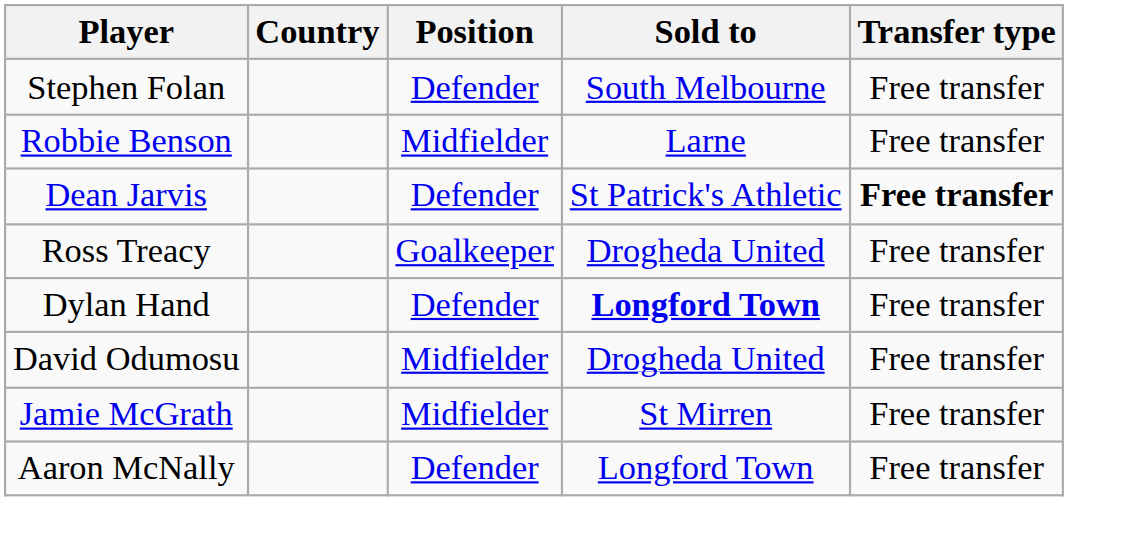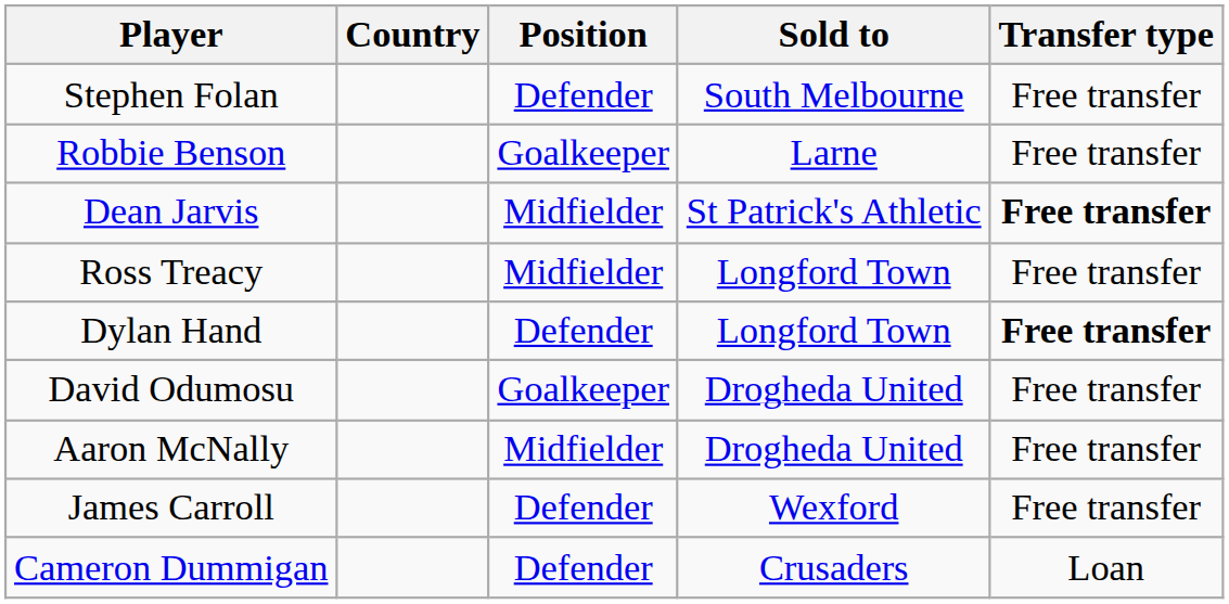Robbie Benson | Position: Midfielder -> Goalkeeper
Dean Jarvis | Position: Defender -> Midfielder
Ross Treacy | Position: Goalkeeper -> Midfielder
Ross Treacy | Sold to: Drogheda United -> Longford Town
Dylan Hand | Sold to: bold -> normal
Dylan Hand | Transfer type: normal -> bold
David Odumosu | Position: Midfielder -> Goalkeeper
- row: Jamie McGrath | Midfielder | St Mirren | Free transfer
Aaron McNally | Position: Defender -> Midfielder
Aaron McNally | Sold to: Longford Town -> Drogheda United
+ row: James Carroll | Defender | Wexford | Free transfer
+ row: Cameron Dummigan | Defender | Crusaders | Loan
